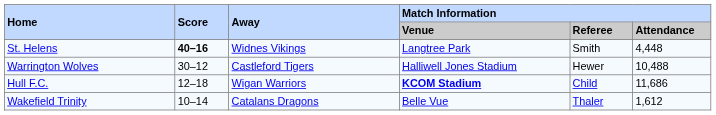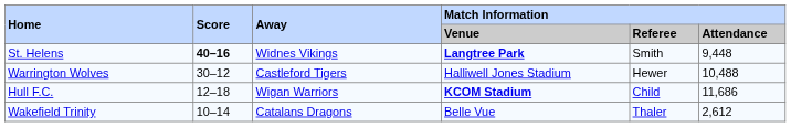St. Helens | Match Information / Venue: normal -> bold
St. Helens | Match Information / Attendance: 4,448 -> 9,448
Wakefield Trinity | Match Information / Attendance: 1,612 -> 2,612
